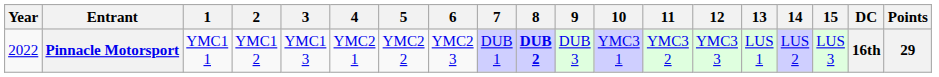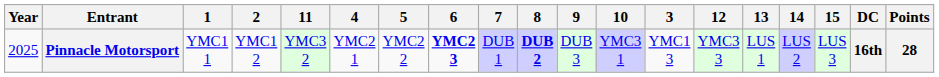columns swapped: 3 <-> 11
Pinnacle Motorsport | Year: 2022 -> 2025
Pinnacle Motorsport | 6: normal -> bold
Pinnacle Motorsport | Points: 29 -> 28
